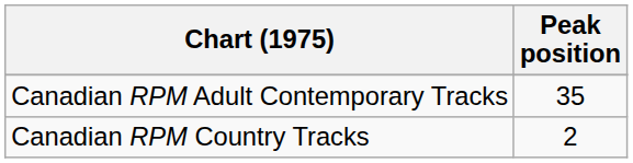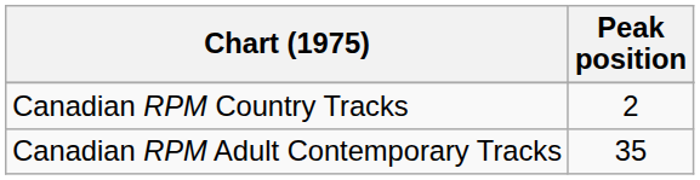rows swapped: Canadian RPM Country Tracks <-> Canadian RPM Adult Contemporary Tracks
